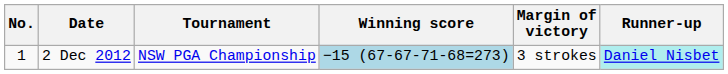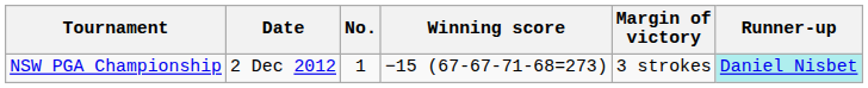columns swapped: No. <-> Tournament
2 Dec 2012 | Winning score: lightblue background -> no background
